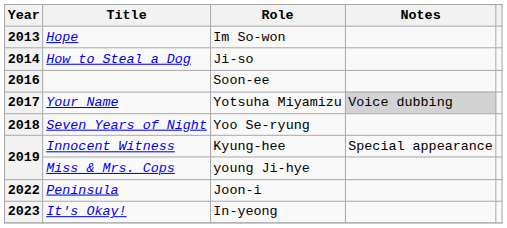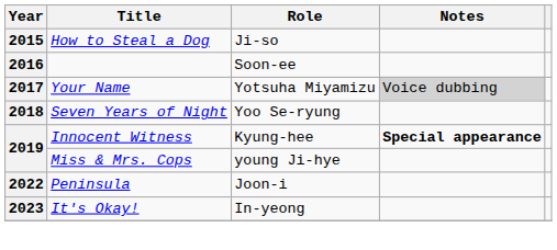- row: 2013 | Hope | Im So-won
How to Steal a Dog | Year: 2014 -> 2015
Innocent Witness | Notes: normal -> bold
